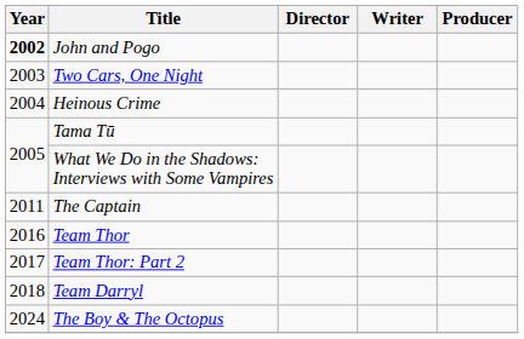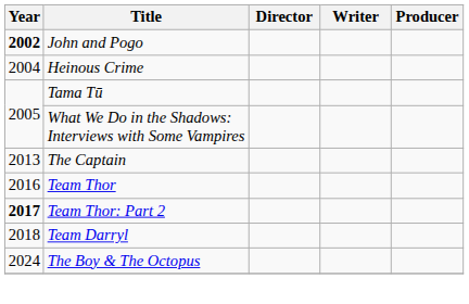- row: 2003 | Two Cars, One Night
The Captain | Year: 2011 -> 2013
Team Thor: Part 2 | Year: normal -> bold
